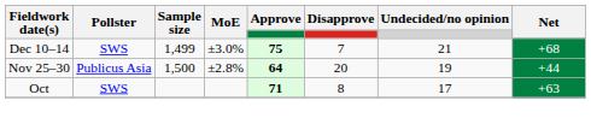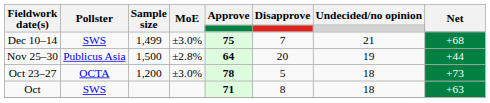+ row: Oct 23–27 | OCTA | 1,200 | ±3.0% | 78 | 5 | 18 | +73
Oct | Undecided/no opinion: 17 -> 18
